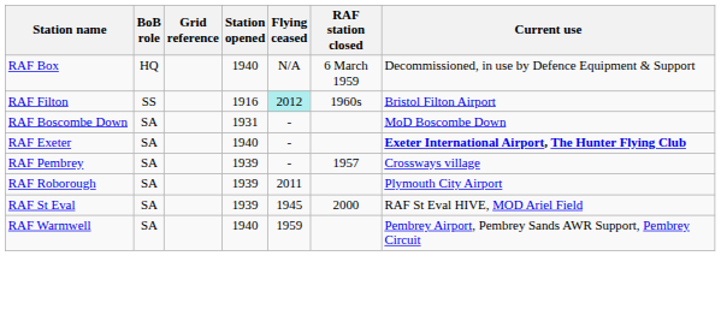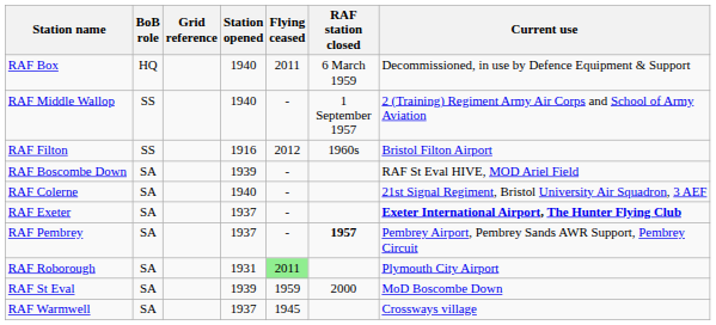RAF Box | Flying ceased: N/A -> 2011
+ row: RAF Middle Wallop | SS | 1940 | - | 1 September 1957 | 2 (Training) Regiment Army Air Corps and School of Army Aviation
RAF Filton | Flying ceased: paleturquoise background -> no background
RAF Boscombe Down | Station opened: 1931 -> 1939
RAF Boscombe Down | Current use: MoD Boscombe Down -> RAF St Eval HIVE, MOD Ariel Field
+ row: RAF Colerne | SA | 1940 | - | 21st Signal Regiment, Bristol University Air Squadron, 3 AEF
RAF Exeter | Station opened: 1940 -> 1937
RAF Pembrey | Station opened: 1939 -> 1937
RAF Pembrey | RAF station closed: normal -> bold
RAF Pembrey | Current use: Crossways village -> Pembrey Airport, Pembrey Sands AWR Support, Pembrey Circuit
RAF Roborough | Station opened: 1939 -> 1931
RAF Roborough | Flying ceased: no background -> lightgreen background
RAF St Eval | Flying ceased: 1945 -> 1959
RAF St Eval | Current use: RAF St Eval HIVE, MOD Ariel Field -> MoD Boscombe Down
RAF Warmwell | Station opened: 1940 -> 1937
RAF Warmwell | Flying ceased: 1959 -> 1945
RAF Warmwell | Current use: Pembrey Airport, Pembrey Sands AWR Support, Pembrey Circuit -> Crossways village
